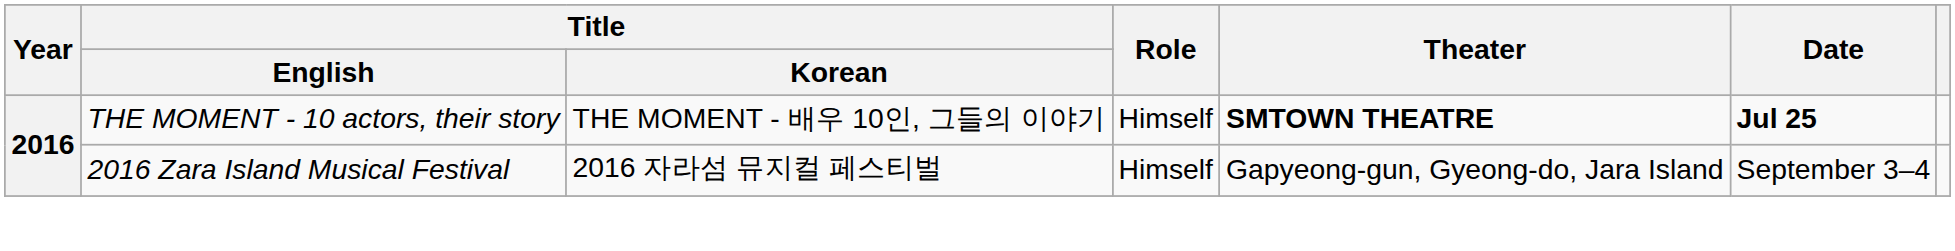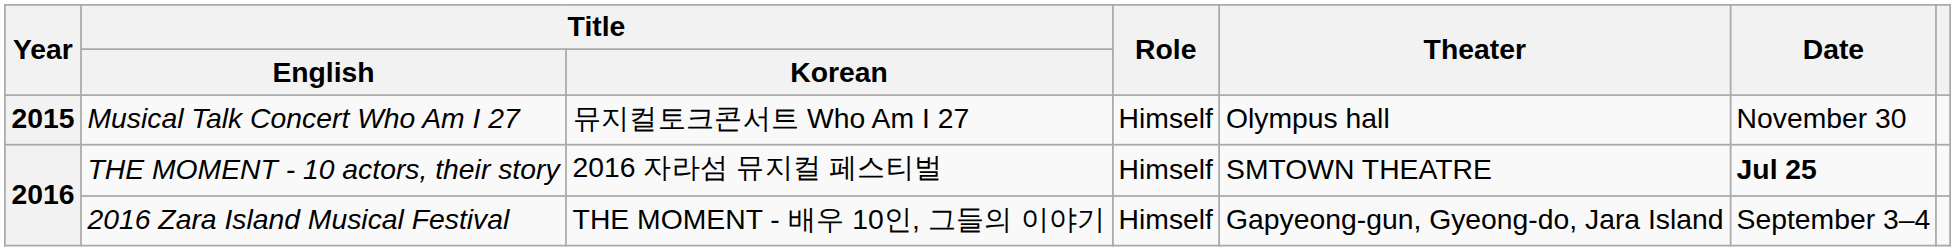+ row: 2015 | Musical Talk Concert Who Am I 27 | 뮤지컬토크콘서트 Who Am I 27 | Himself | Olympus hall | November 30
THE MOMENT - 10 actors, their story | Title / Korean: THE MOMENT - 배우 10인, 그들의 이야기 -> 2016 자라섬 뮤지컬 페스티벌
THE MOMENT - 10 actors, their story | Theater: bold -> normal
2016 Zara Island Musical Festival | Title / Korean: 2016 자라섬 뮤지컬 페스티벌 -> THE MOMENT - 배우 10인, 그들의 이야기
